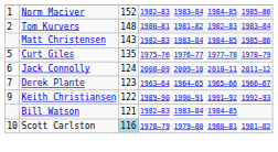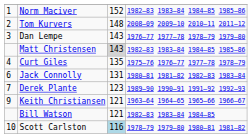Tom Kurvers | column 4: 1980–81 1981–82 1982–83 1983–84 -> 2008–09 2009–10 2010–11 2011–12
+ row: 3 | Dan Lempe | 143 | 1976–77 1977–78 1978–79 1979–80
Matt Christensen | column 3: no background -> lightgrey background
Curt Giles | column 1: 5 -> 4
Jack Connolly | column 3: 124 -> 131
Jack Connolly | column 4: 2008–09 2009–10 2010–11 2011–12 -> 1980–81 1981–82 1982–83 1983–84
Derek Plante | column 4: 1963–64 1964–65 1965–66 1966–67 -> 1989–90 1990–91 1991–92 1992–93
Keith Christiansen | column 3: 122 -> 121
Keith Christiansen | column 4: 1989–90 1990–91 1991–92 1992–93 -> 1963–64 1964–65 1965–66 1966–67
